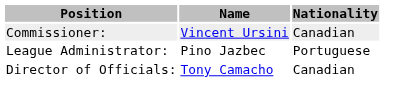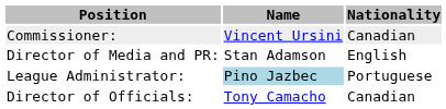+ row: Director of Media and PR: | Stan Adamson | English
League Administrator: | Name: no background -> lightblue background
